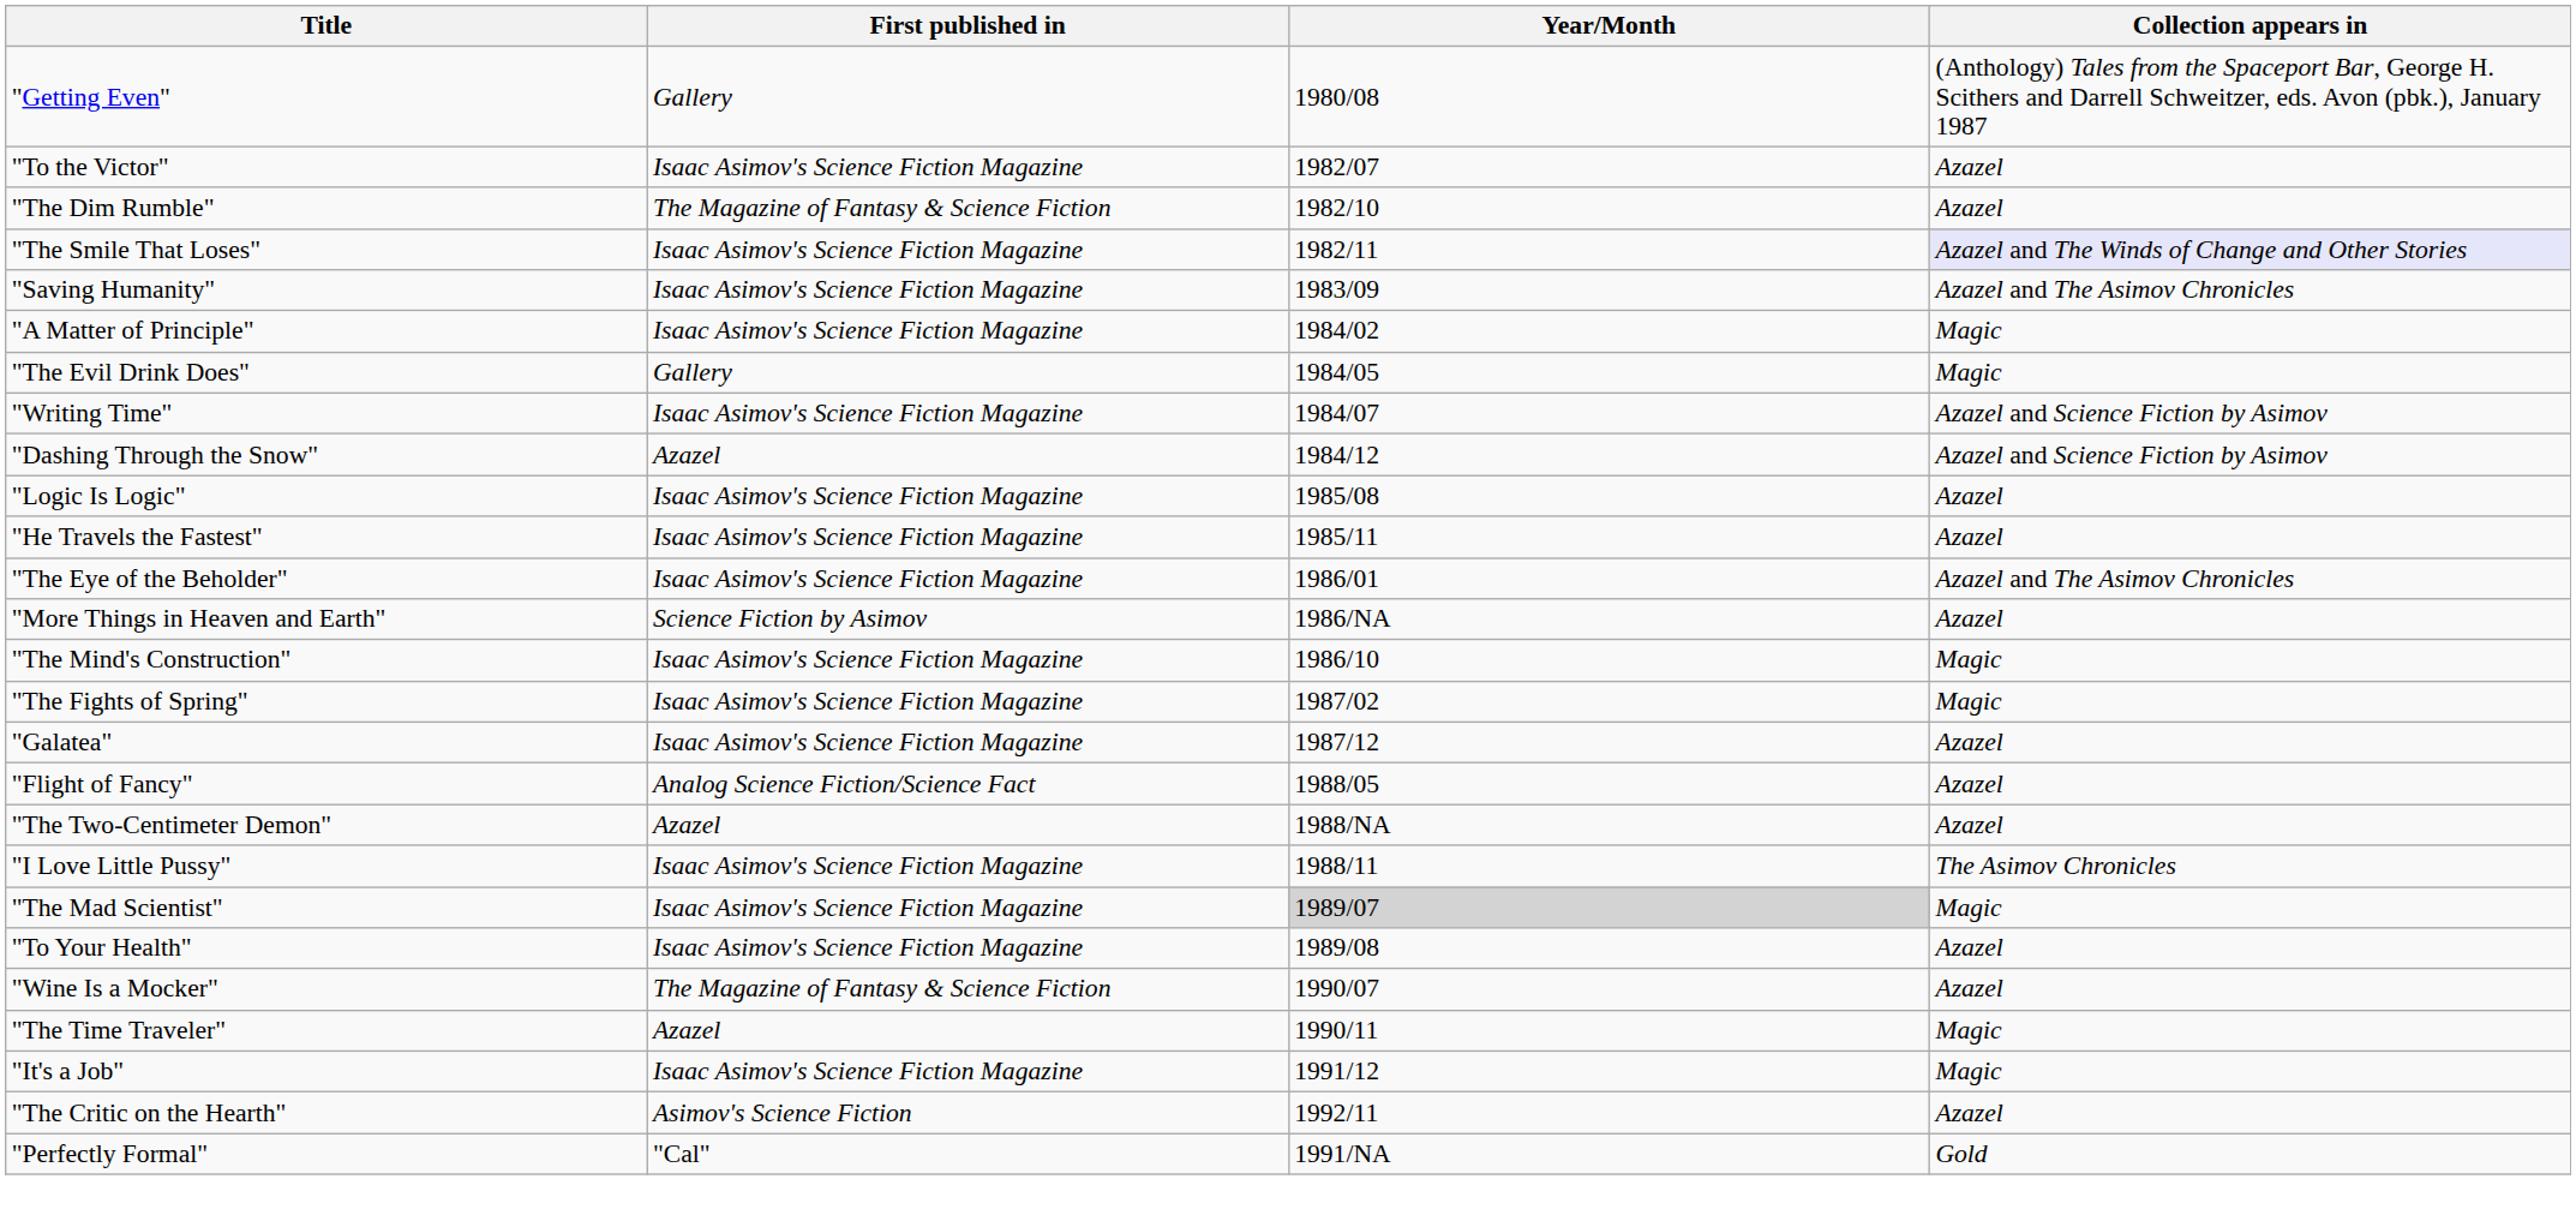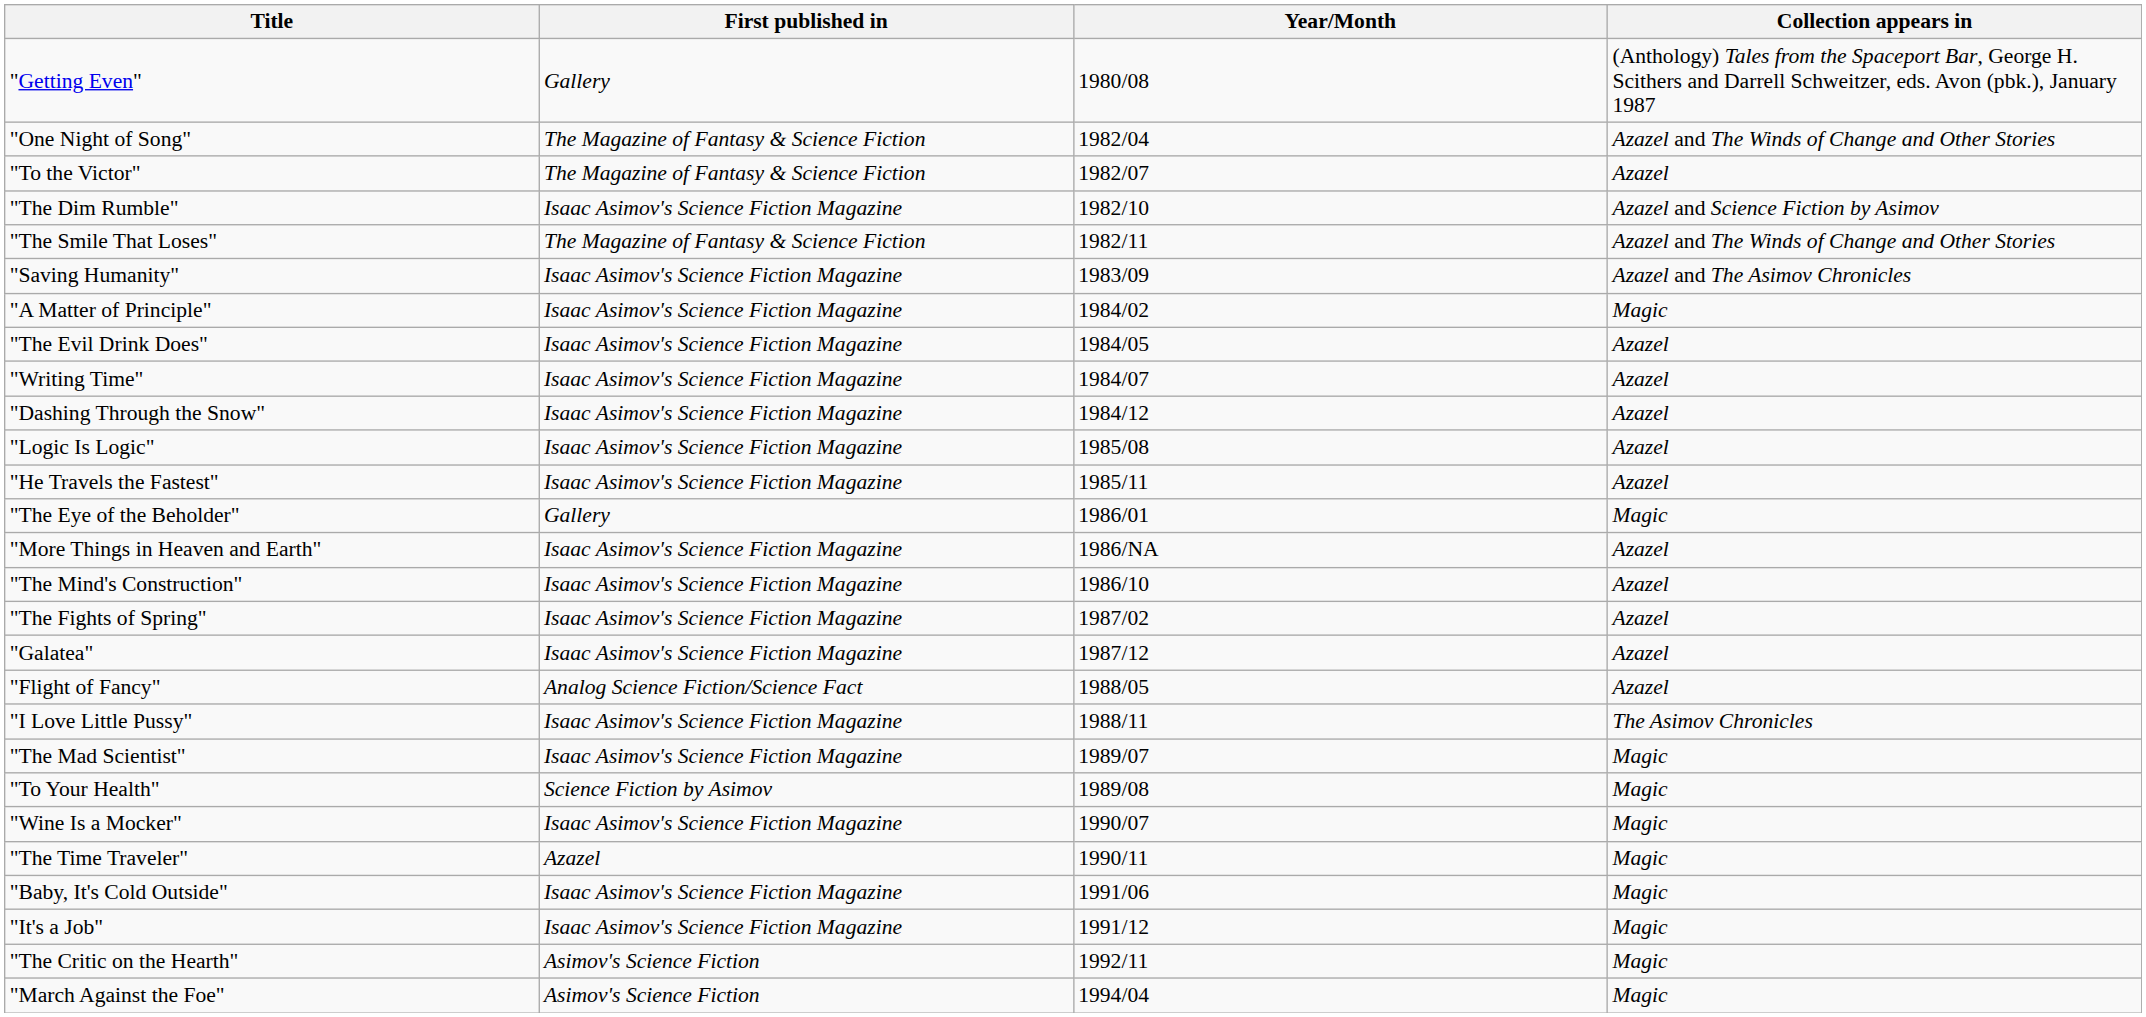+ row: "One Night of Song" | The Magazine of Fantasy & Science Fiction | 1982/04 | Azazel and The Winds of Change and Other Stories
"To the Victor" | First published in: Isaac Asimov's Science Fiction Magazine -> The Magazine of Fantasy & Science Fiction
"The Dim Rumble" | First published in: The Magazine of Fantasy & Science Fiction -> Isaac Asimov's Science Fiction Magazine
"The Dim Rumble" | Collection appears in: Azazel -> Azazel and Science Fiction by Asimov
"The Smile That Loses" | First published in: Isaac Asimov's Science Fiction Magazine -> The Magazine of Fantasy & Science Fiction
"The Smile That Loses" | Collection appears in: lavender background -> no background
"The Evil Drink Does" | First published in: Gallery -> Isaac Asimov's Science Fiction Magazine
"The Evil Drink Does" | Collection appears in: Magic -> Azazel
"Writing Time" | Collection appears in: Azazel and Science Fiction by Asimov -> Azazel
"Dashing Through the Snow" | First published in: Azazel -> Isaac Asimov's Science Fiction Magazine
"Dashing Through the Snow" | Collection appears in: Azazel and Science Fiction by Asimov -> Azazel
"The Eye of the Beholder" | First published in: Isaac Asimov's Science Fiction Magazine -> Gallery
"The Eye of the Beholder" | Collection appears in: Azazel and The Asimov Chronicles -> Magic
"More Things in Heaven and Earth" | First published in: Science Fiction by Asimov -> Isaac Asimov's Science Fiction Magazine
"The Mind's Construction" | Collection appears in: Magic -> Azazel
"The Fights of Spring" | Collection appears in: Magic -> Azazel
- row: "The Two-Centimeter Demon" | Azazel | 1988/NA | Azazel
"The Mad Scientist" | Year/Month: lightgrey background -> no background
"To Your Health" | First published in: Isaac Asimov's Science Fiction Magazine -> Science Fiction by Asimov
"To Your Health" | Collection appears in: Azazel -> Magic
"Wine Is a Mocker" | First published in: The Magazine of Fantasy & Science Fiction -> Isaac Asimov's Science Fiction Magazine
"Wine Is a Mocker" | Collection appears in: Azazel -> Magic
+ row: "Baby, It's Cold Outside" | Isaac Asimov's Science Fiction Magazine | 1991/06 | Magic
"The Critic on the Hearth" | Collection appears in: Azazel -> Magic
+ row: "March Against the Foe" | Asimov's Science Fiction | 1994/04 | Magic
- row: "Perfectly Formal" | "Cal" | 1991/NA | Gold
